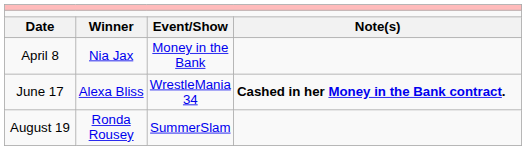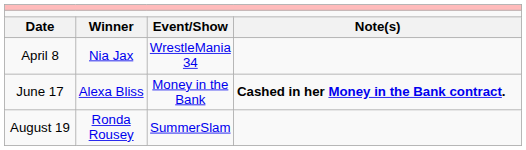April 8 | column 3: Money in the Bank -> WrestleMania 34
June 17 | column 3: WrestleMania 34 -> Money in the Bank
